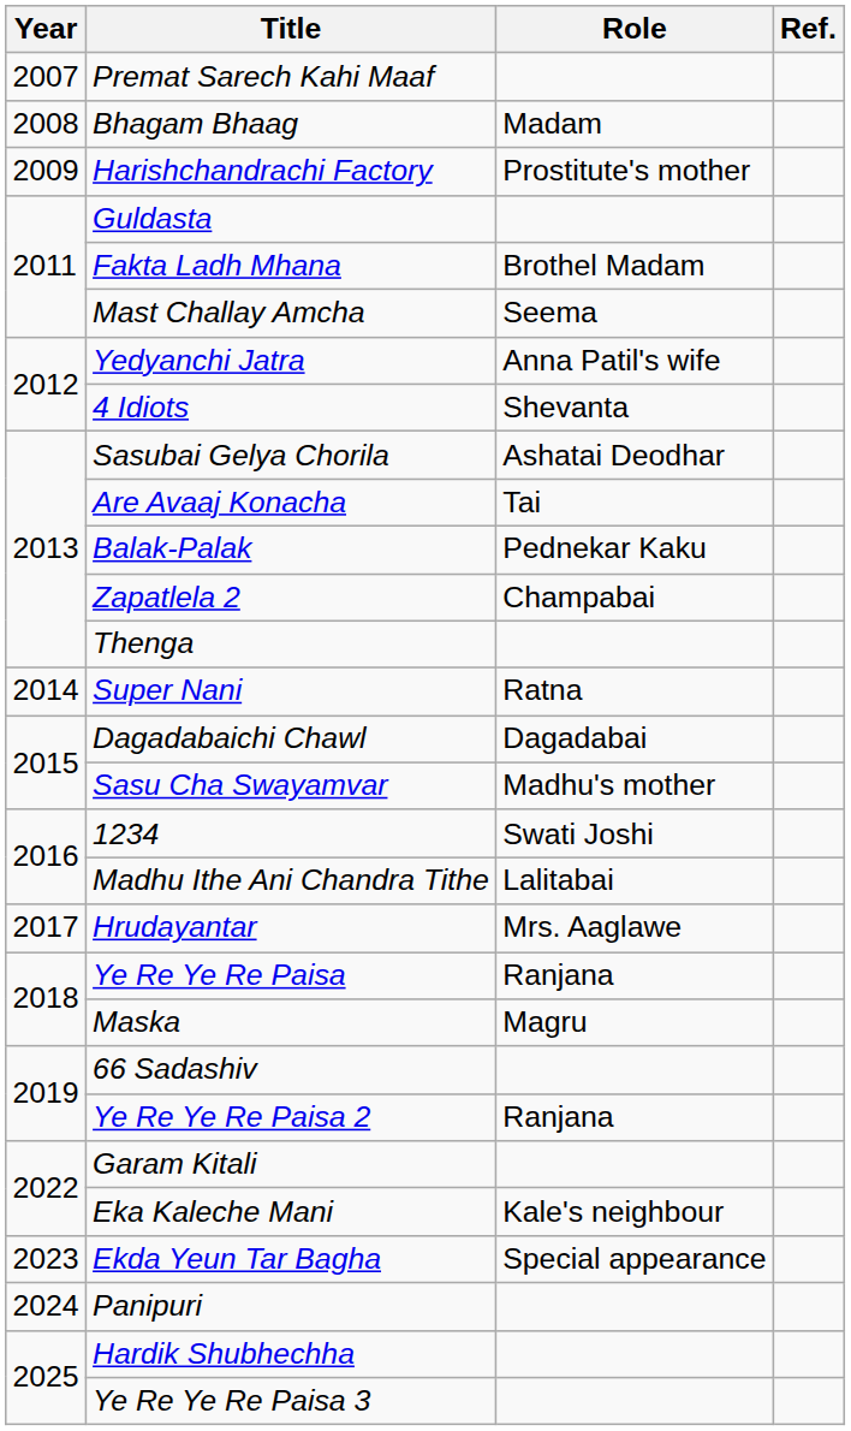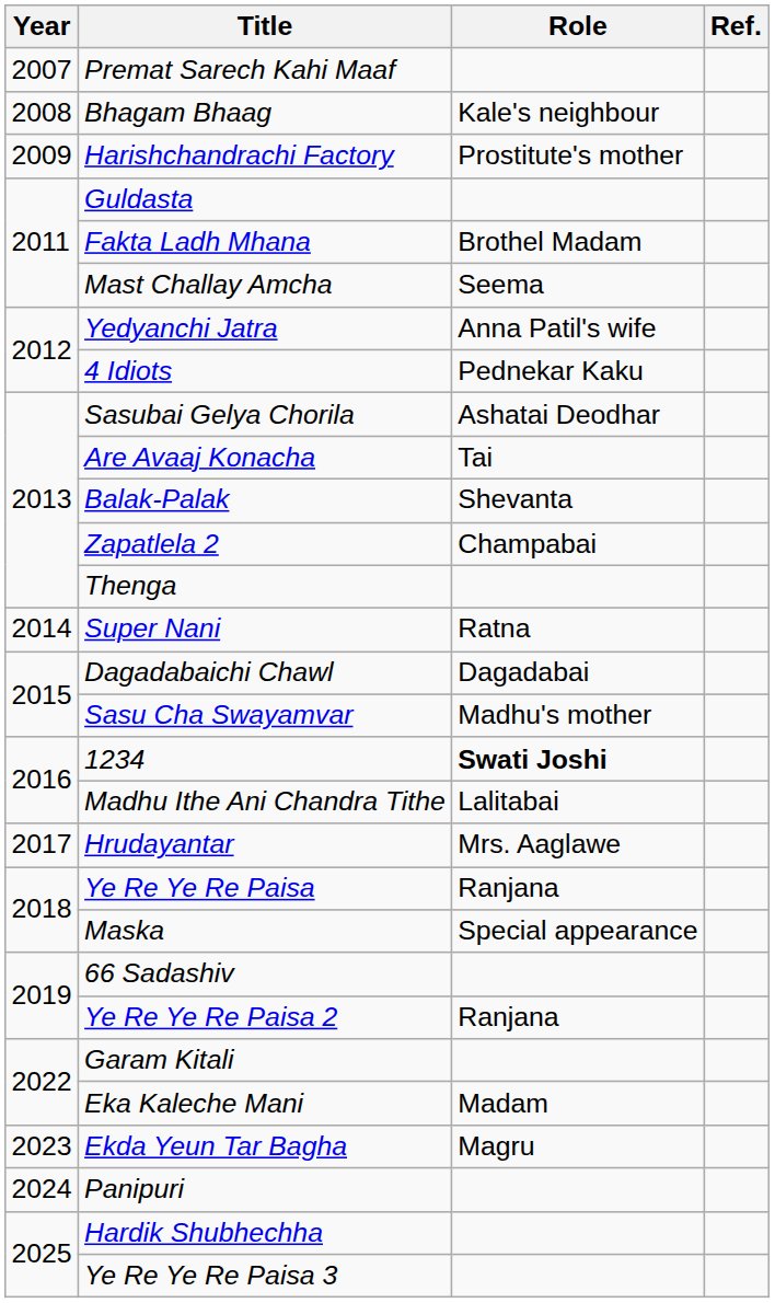Bhagam Bhaag | Role: Madam -> Kale's neighbour
4 Idiots | Role: Shevanta -> Pednekar Kaku
Balak-Palak | Role: Pednekar Kaku -> Shevanta
1234 | Role: normal -> bold
Maska | Role: Magru -> Special appearance
Eka Kaleche Mani | Role: Kale's neighbour -> Madam
Ekda Yeun Tar Bagha | Role: Special appearance -> Magru
